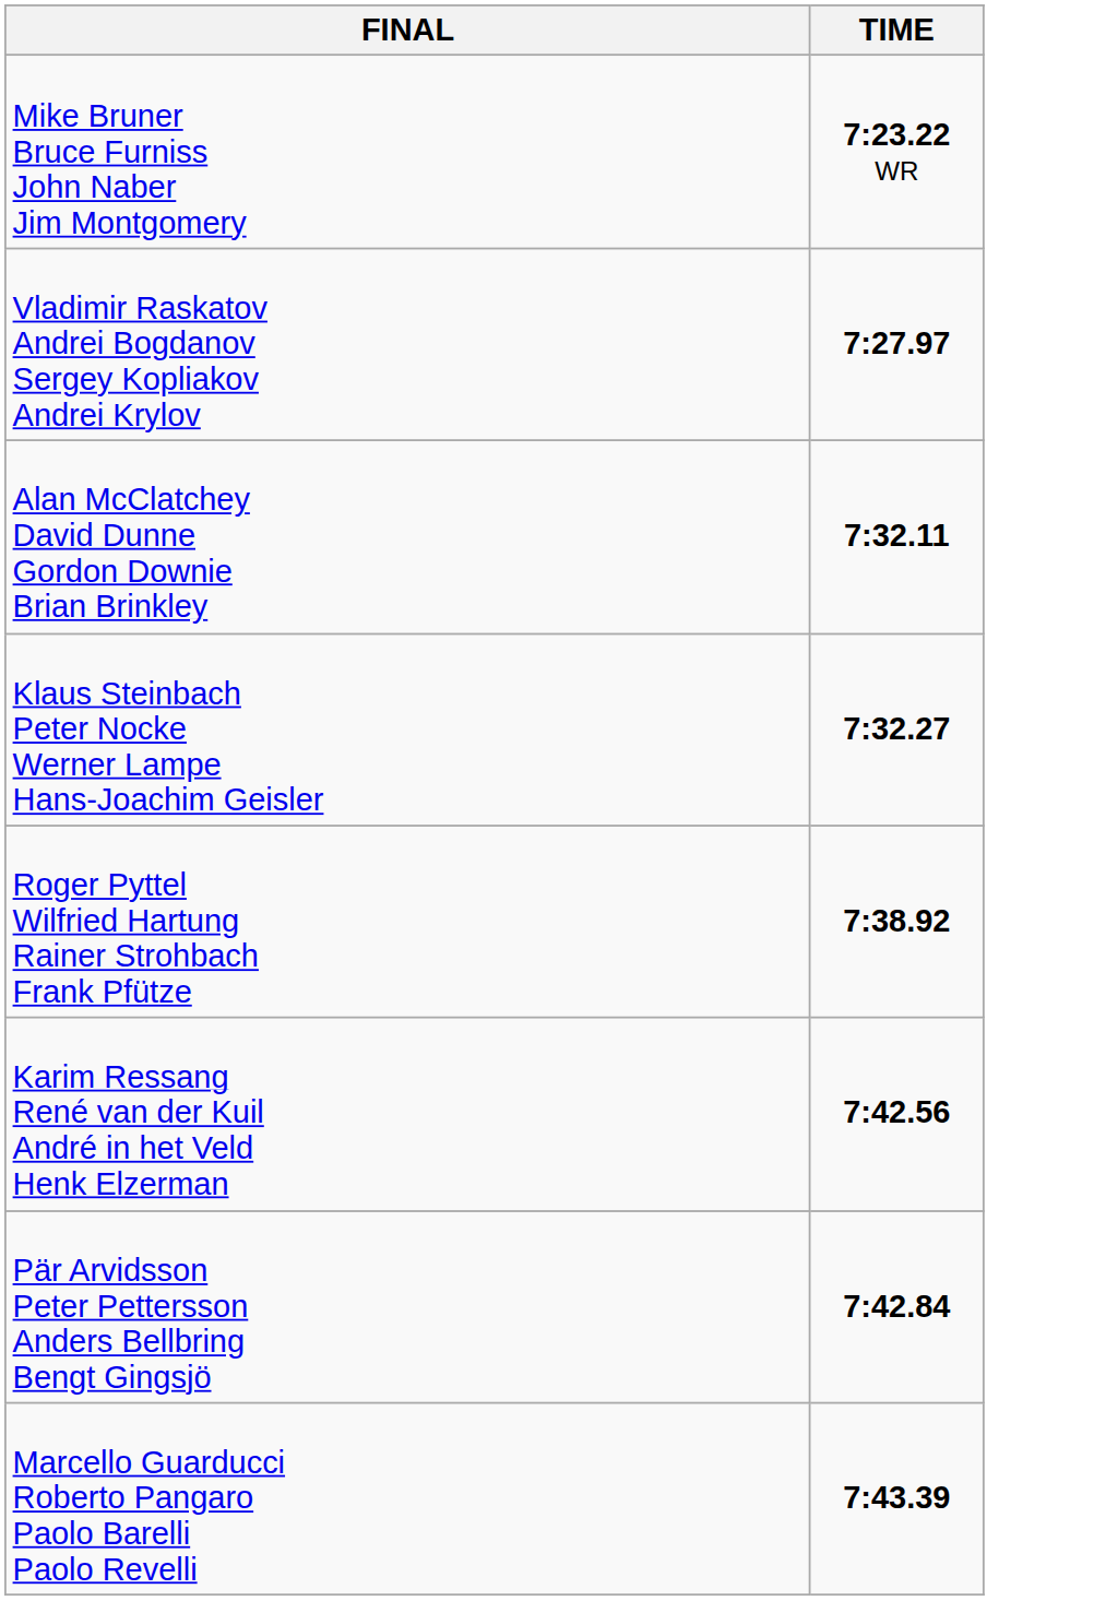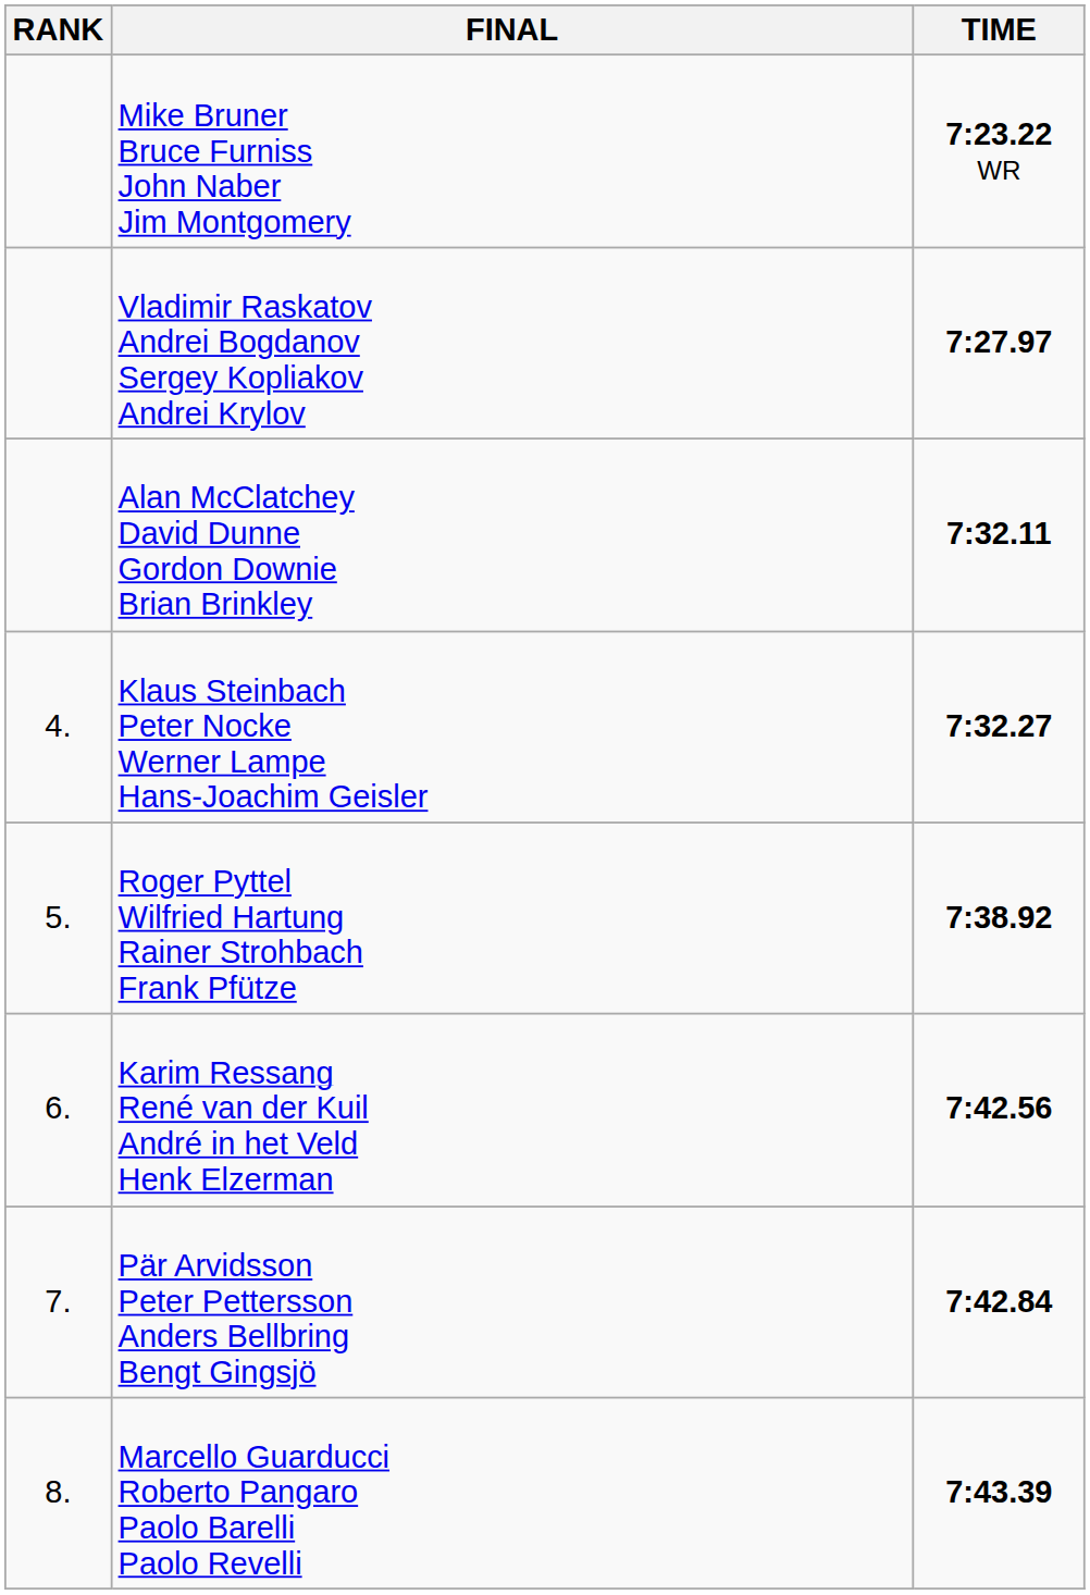+ column: RANK | 4. | 5. | 6. | 7. | 8.
